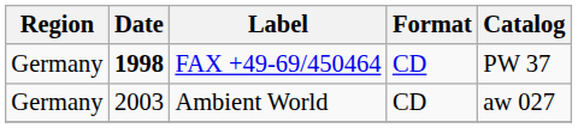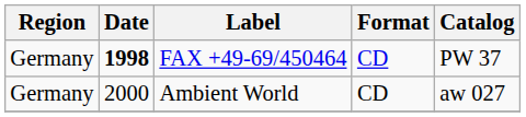Ambient World | Date: 2003 -> 2000
